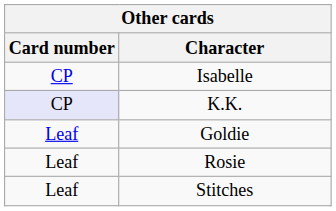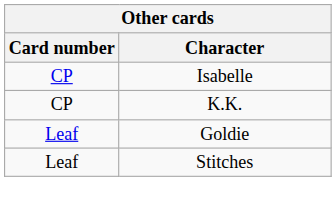K.K. | Card number: lavender background -> no background
- row: Leaf | Rosie
